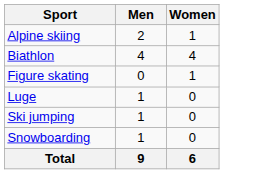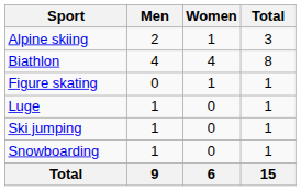+ column: Total | 3 | 8 | 1 | 1 | 1 | 1 | 15
